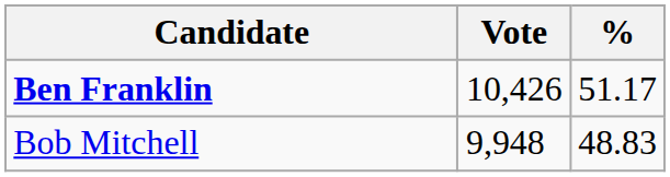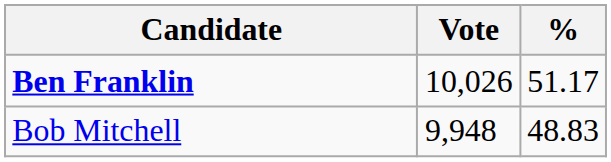Ben Franklin | Vote: 10,426 -> 10,026
